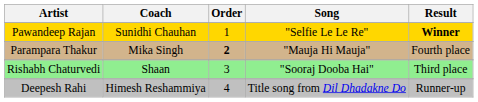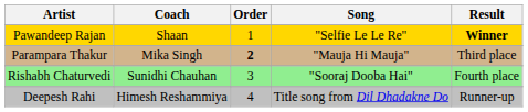Pawandeep Rajan | Coach: Sunidhi Chauhan -> Shaan
Parampara Thakur | Result: Fourth place -> Third place
Rishabh Chaturvedi | Coach: Shaan -> Sunidhi Chauhan
Rishabh Chaturvedi | Result: Third place -> Fourth place
